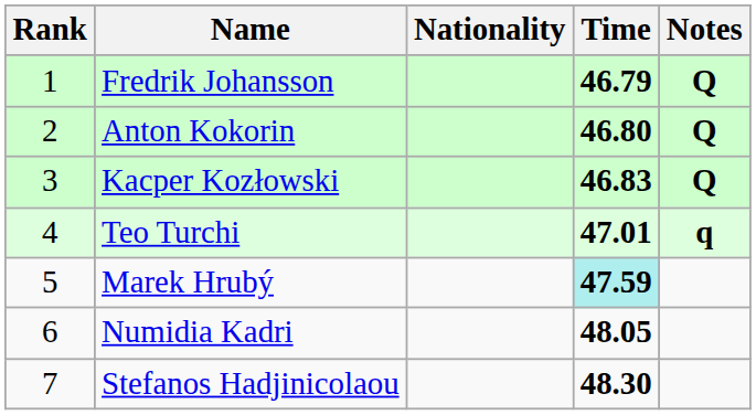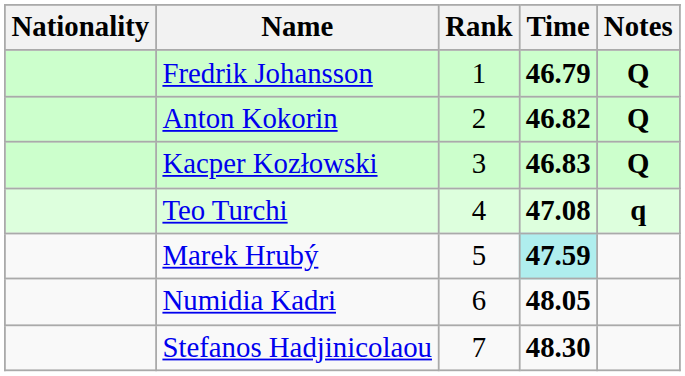columns swapped: Rank <-> Nationality
Anton Kokorin | Time: 46.80 -> 46.82
Teo Turchi | Time: 47.01 -> 47.08
